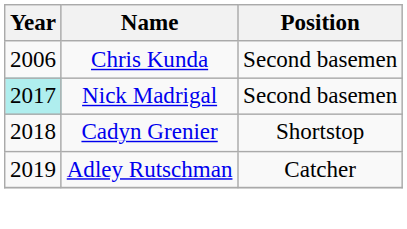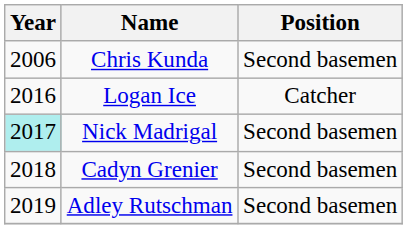+ row: 2016 | Logan Ice | Catcher
Cadyn Grenier | Position: Shortstop -> Second basemen
Adley Rutschman | Position: Catcher -> Second basemen
